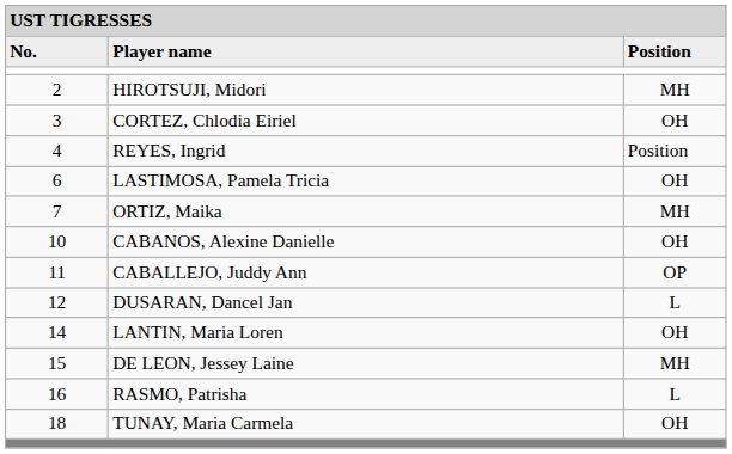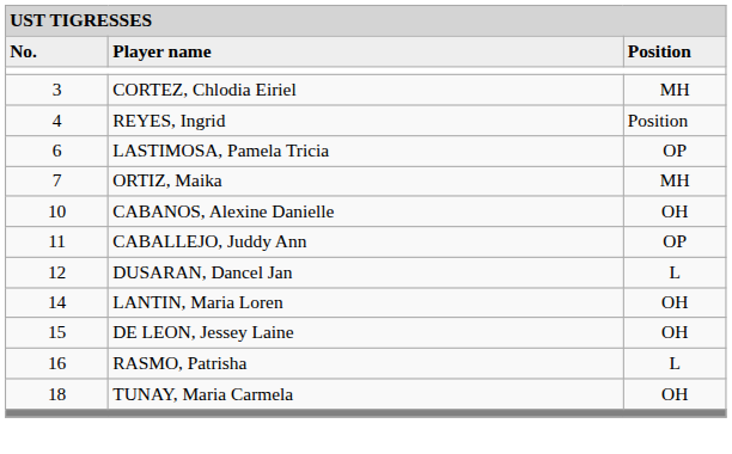- row: 2 | HIROTSUJI, Midori | MH
CORTEZ, Chlodia Eiriel | column 3: OH -> MH
LASTIMOSA, Pamela Tricia | column 3: OH -> OP
DE LEON, Jessey Laine | column 3: MH -> OH
